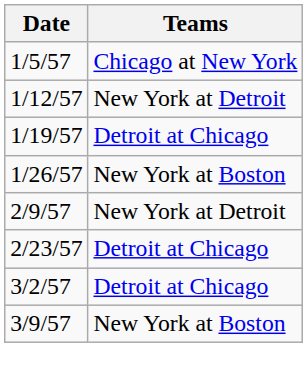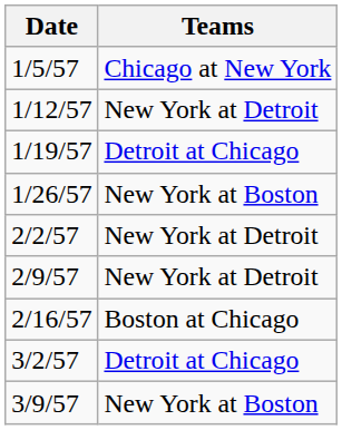+ row: 2/2/57 | New York at Detroit
+ row: 2/16/57 | Boston at Chicago
- row: 2/23/57 | Detroit at Chicago
